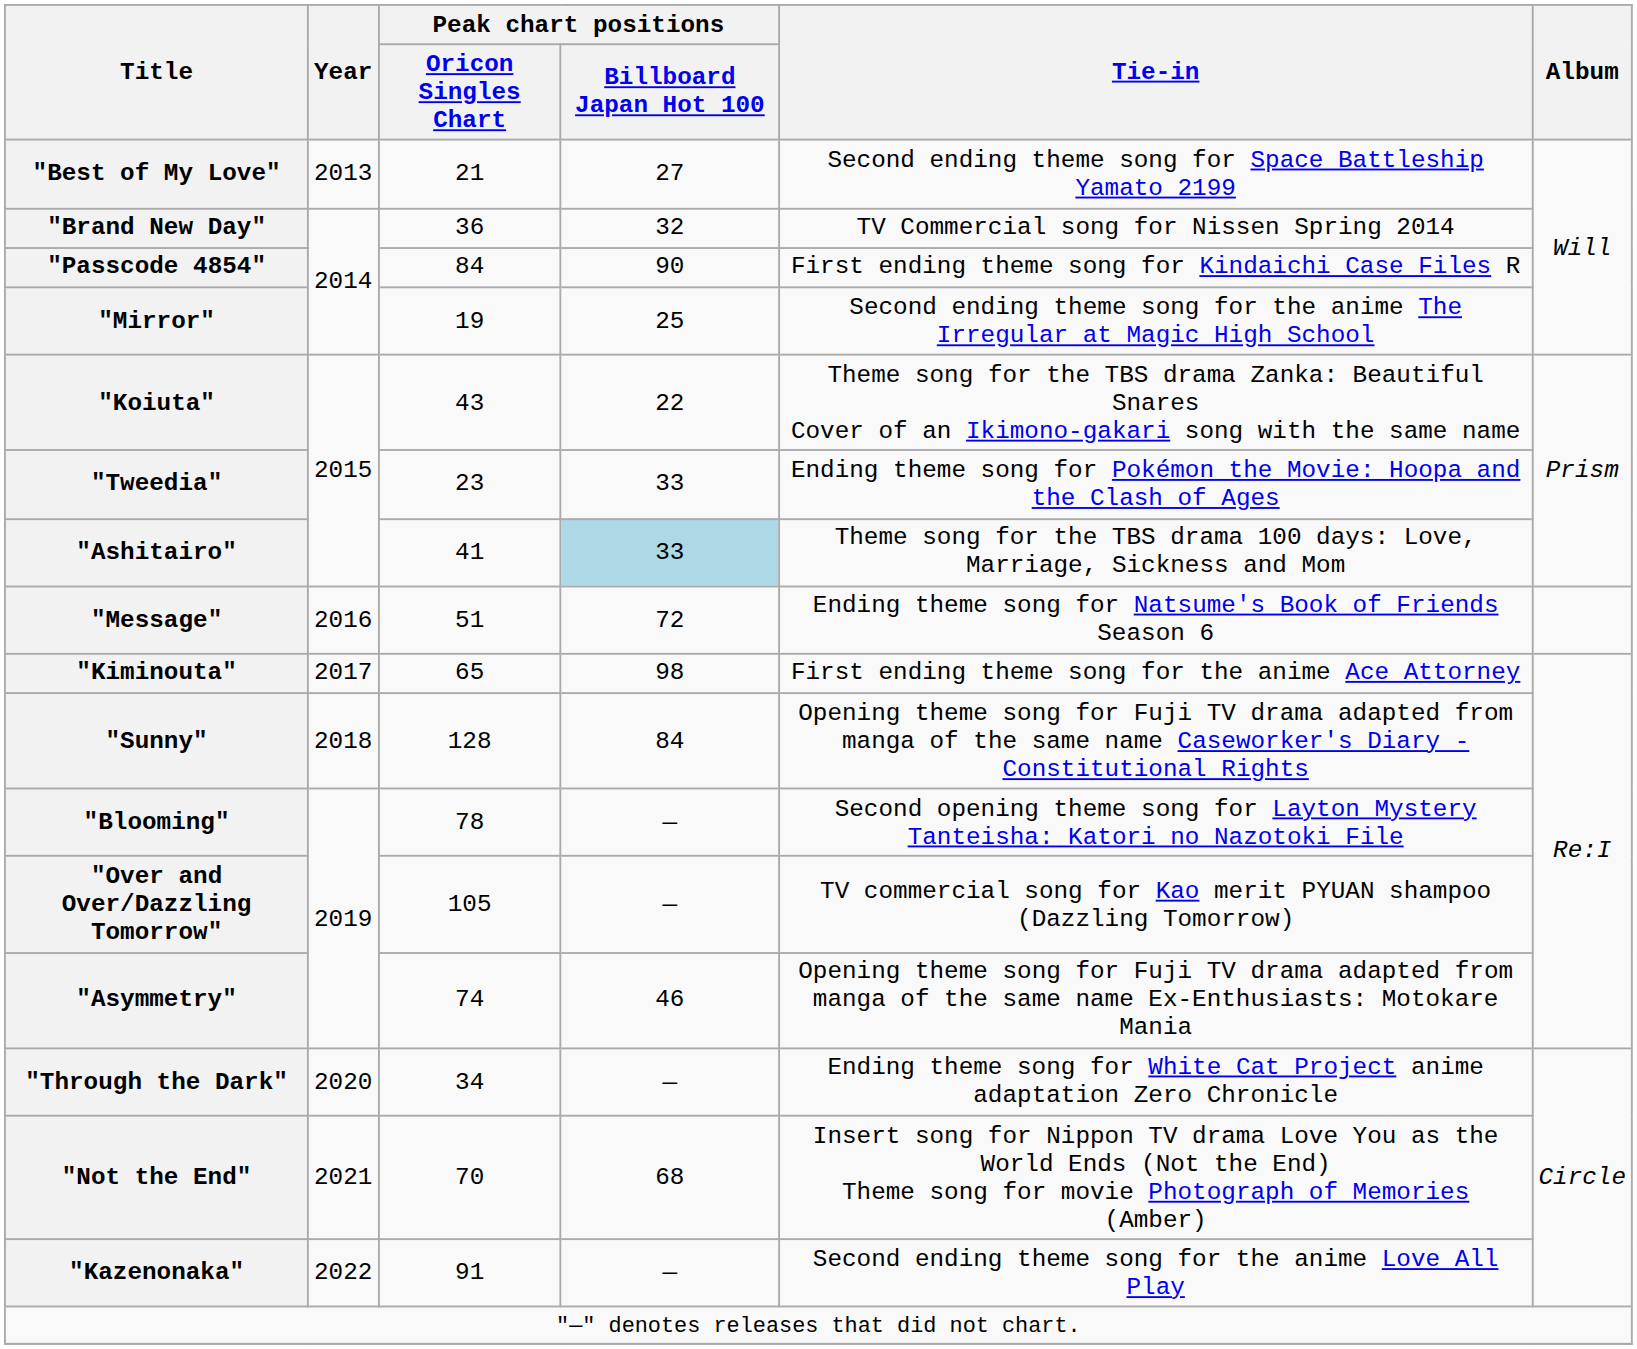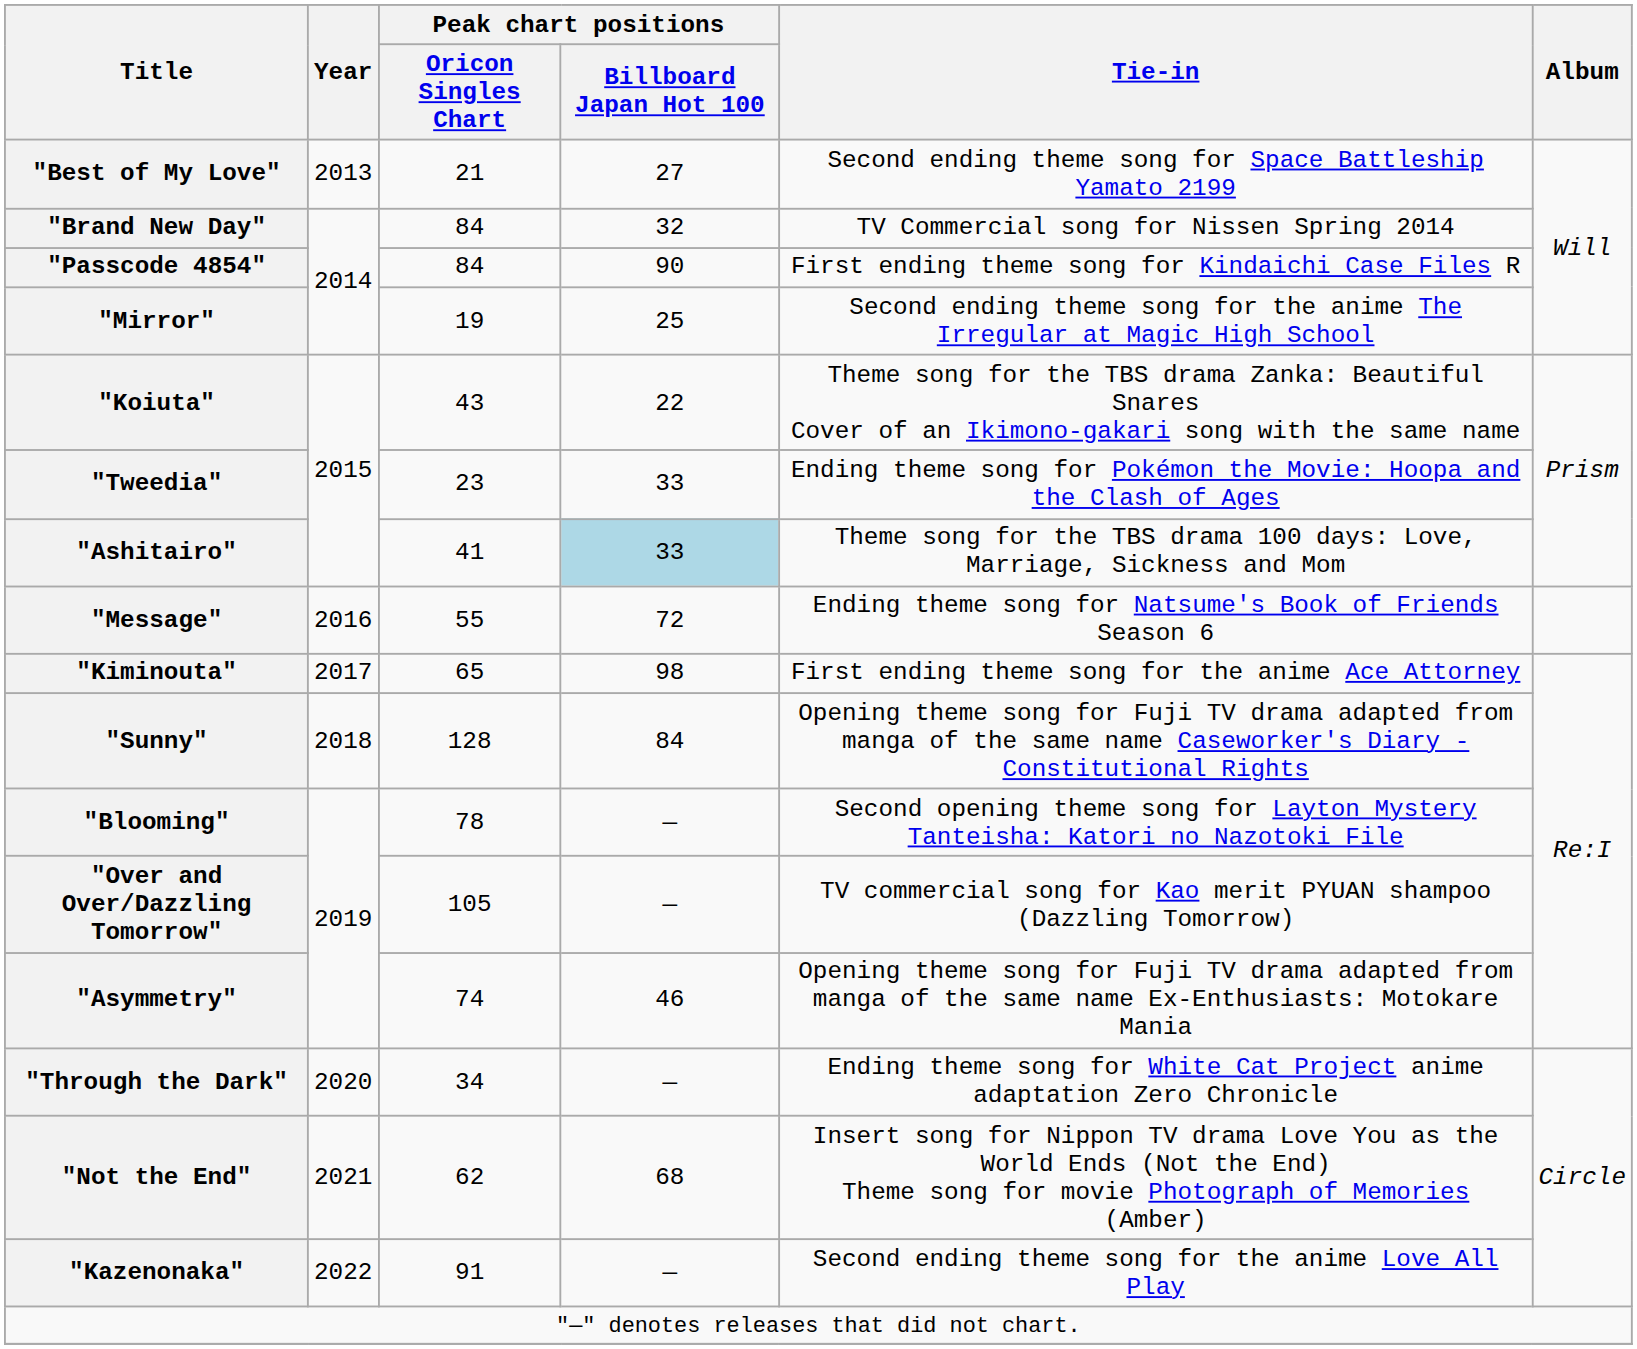"Brand New Day" | Peak chart positions / Oricon Singles Chart: 36 -> 84
"Message" | Peak chart positions / Oricon Singles Chart: 51 -> 55
"Not the End" | Peak chart positions / Oricon Singles Chart: 70 -> 62
